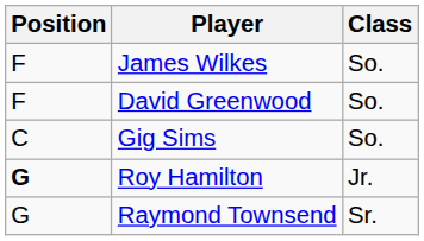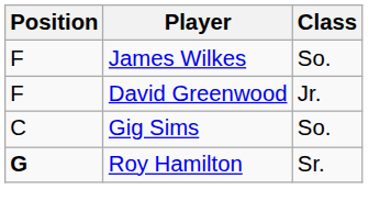David Greenwood | Class: So. -> Jr.
Roy Hamilton | Class: Jr. -> Sr.
- row: G | Raymond Townsend | Sr.
